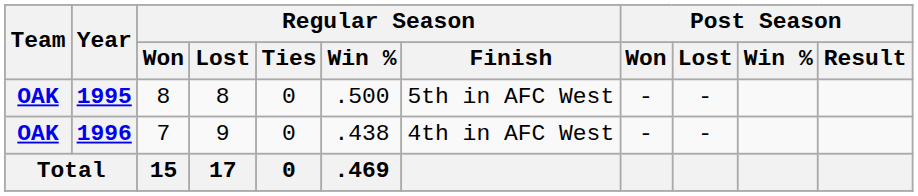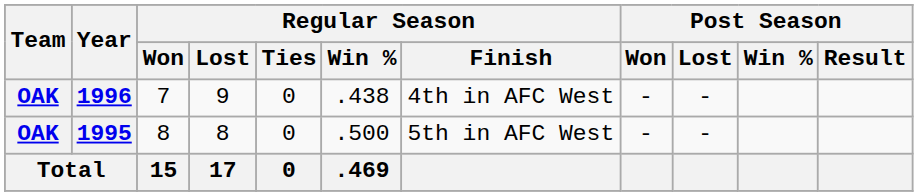rows swapped: 1995 <-> 1996
